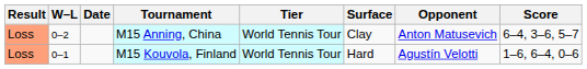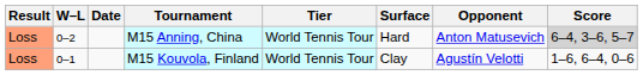M15 Anning, China | Surface: Clay -> Hard
M15 Anning, China | Score: no background -> lightgrey background
M15 Kouvola, Finland | Surface: Hard -> Clay
